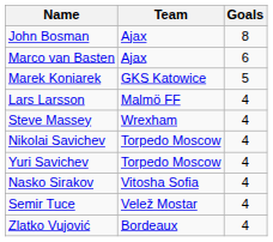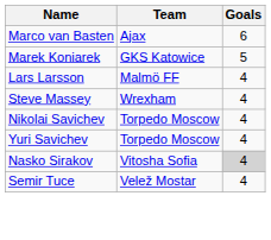- row: John Bosman | Ajax | 8
Nasko Sirakov | Goals: no background -> lightgrey background
- row: Zlatko Vujović | Bordeaux | 4
